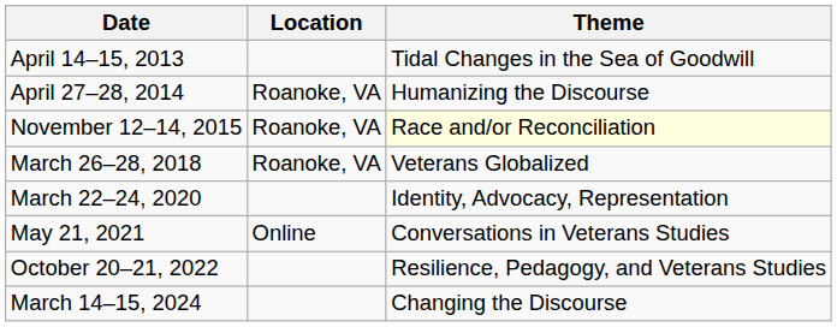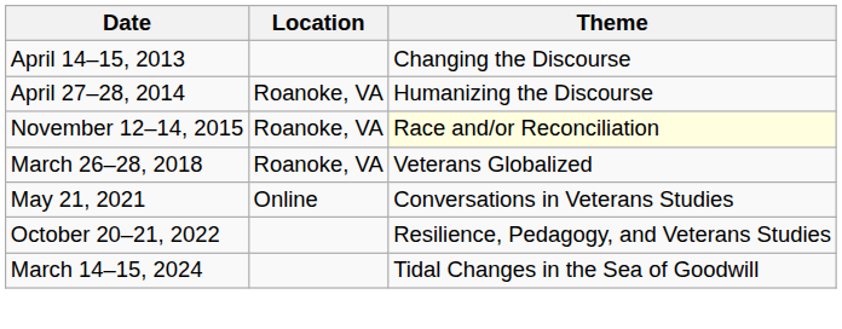April 14–15, 2013 | Theme: Tidal Changes in the Sea of Goodwill -> Changing the Discourse
- row: March 22–24, 2020 | Identity, Advocacy, Representation
March 14–15, 2024 | Theme: Changing the Discourse -> Tidal Changes in the Sea of Goodwill
